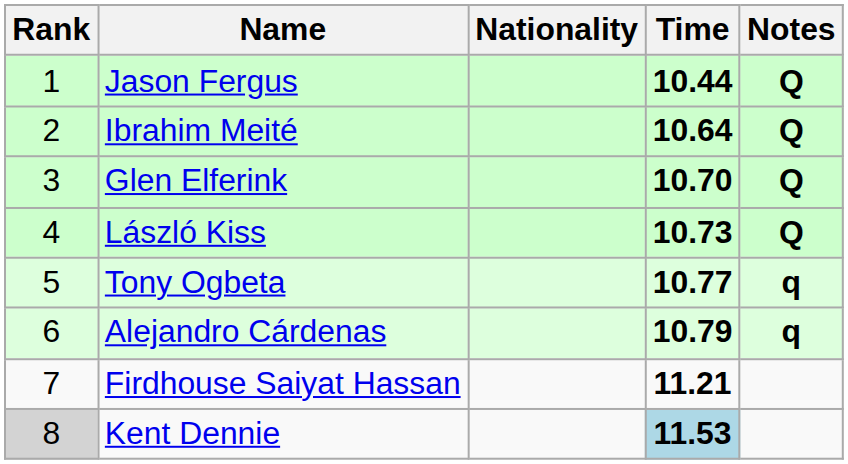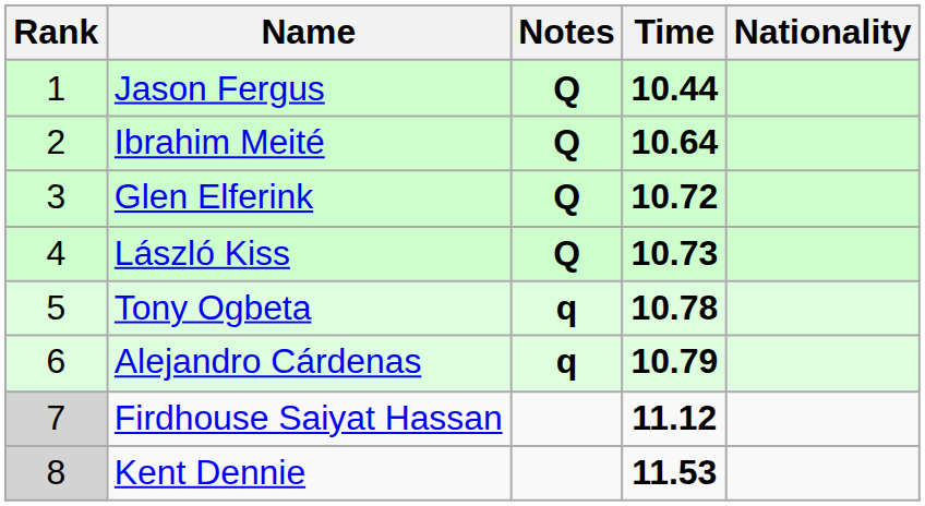columns swapped: Nationality <-> Notes
Glen Elferink | Time: 10.70 -> 10.72
Tony Ogbeta | Time: 10.77 -> 10.78
Firdhouse Saiyat Hassan | Rank: no background -> lightgrey background
Firdhouse Saiyat Hassan | Time: 11.21 -> 11.12
Kent Dennie | Time: lightblue background -> no background
